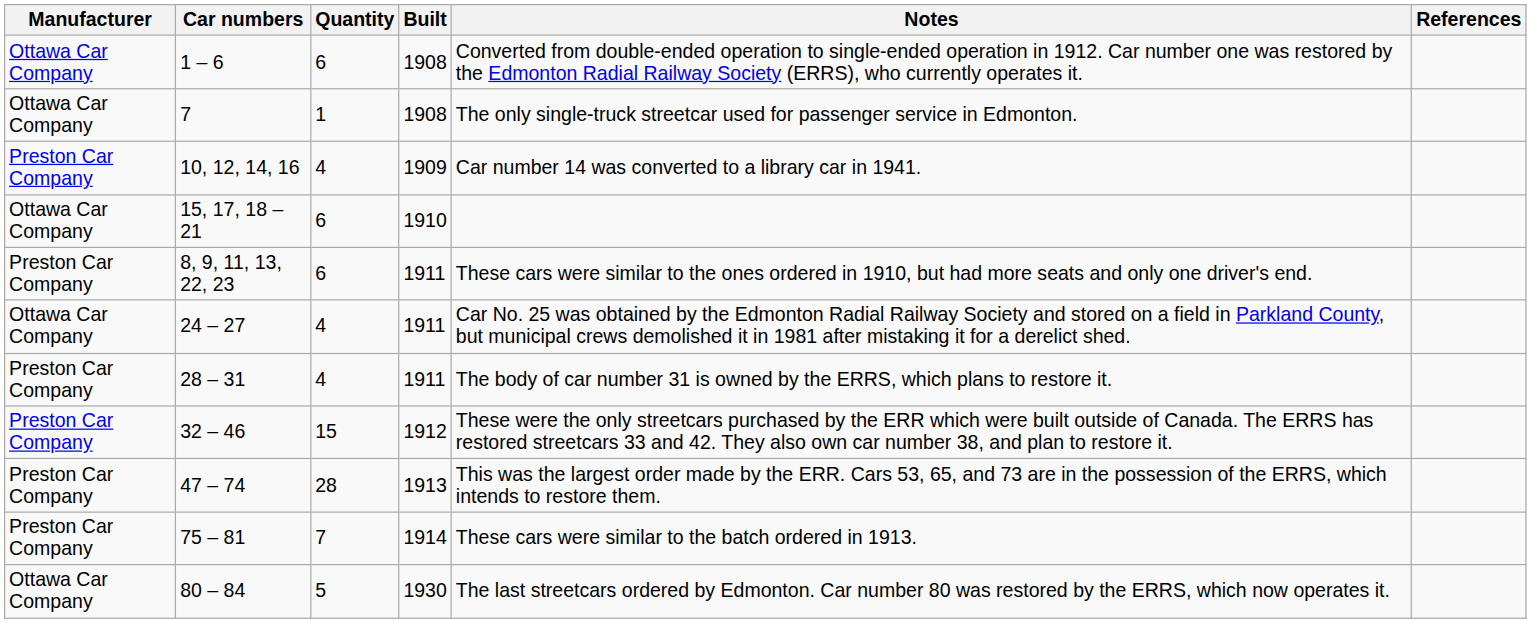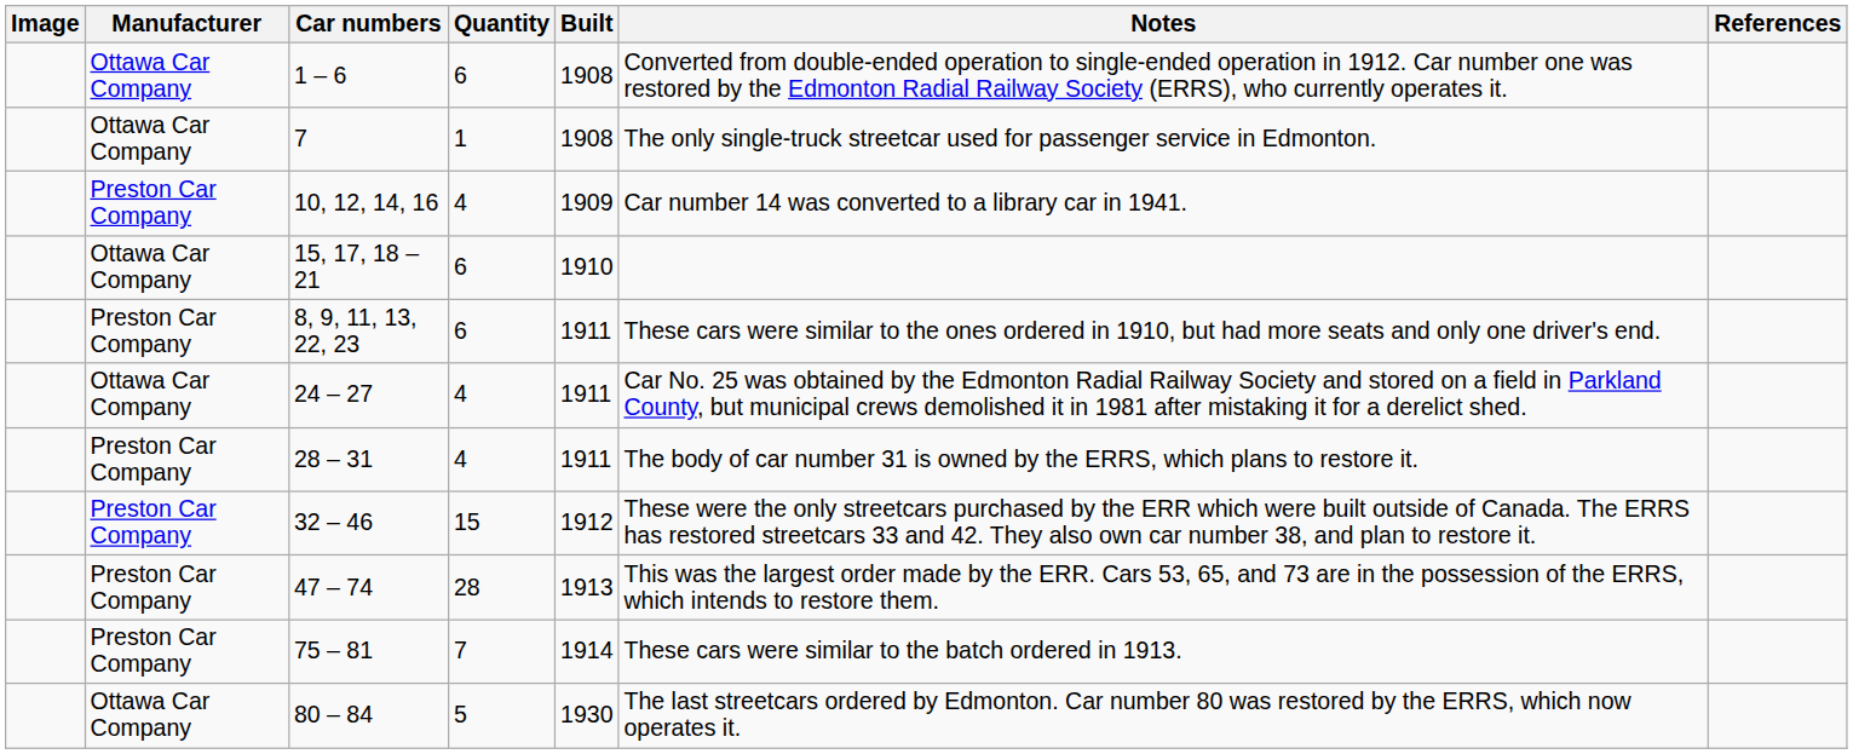+ column: Image
